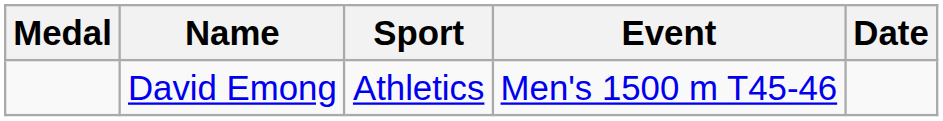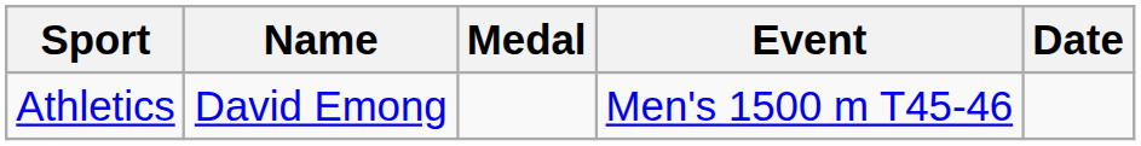columns swapped: Medal <-> Sport
